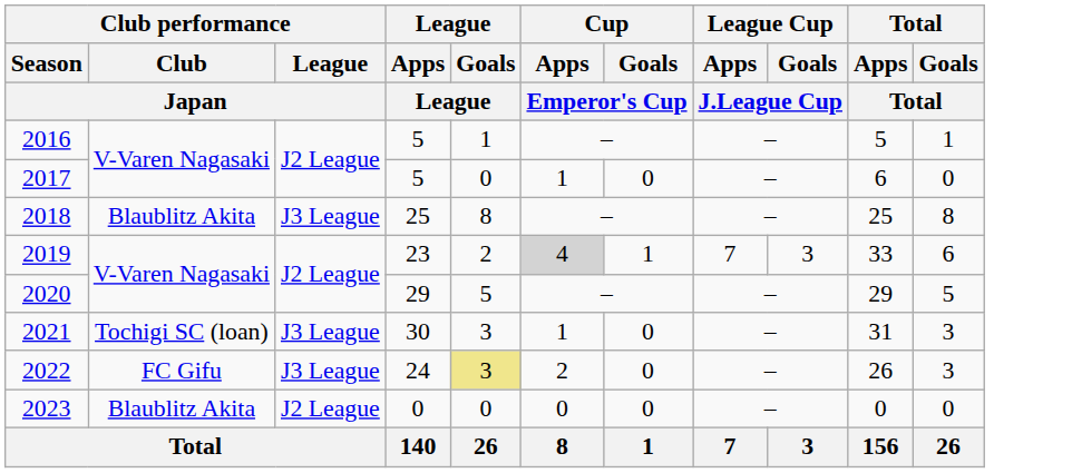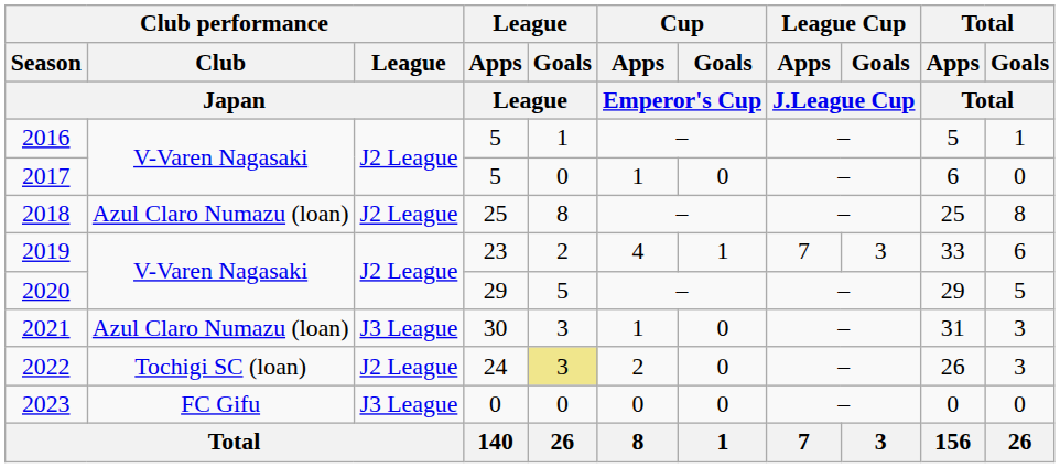2018 | Club performance / Club / Japan: Blaublitz Akita -> Azul Claro Numazu (loan)
2018 | Club performance / League / Japan: J3 League -> J2 League
2019 | Cup / Apps / Emperor's Cup: lightgrey background -> no background
2021 | Club performance / Club / Japan: Tochigi SC (loan) -> Azul Claro Numazu (loan)
2022 | Club performance / Club / Japan: FC Gifu -> Tochigi SC (loan)
2022 | Club performance / League / Japan: J3 League -> J2 League
2023 | Club performance / Club / Japan: Blaublitz Akita -> FC Gifu
2023 | Club performance / League / Japan: J2 League -> J3 League
